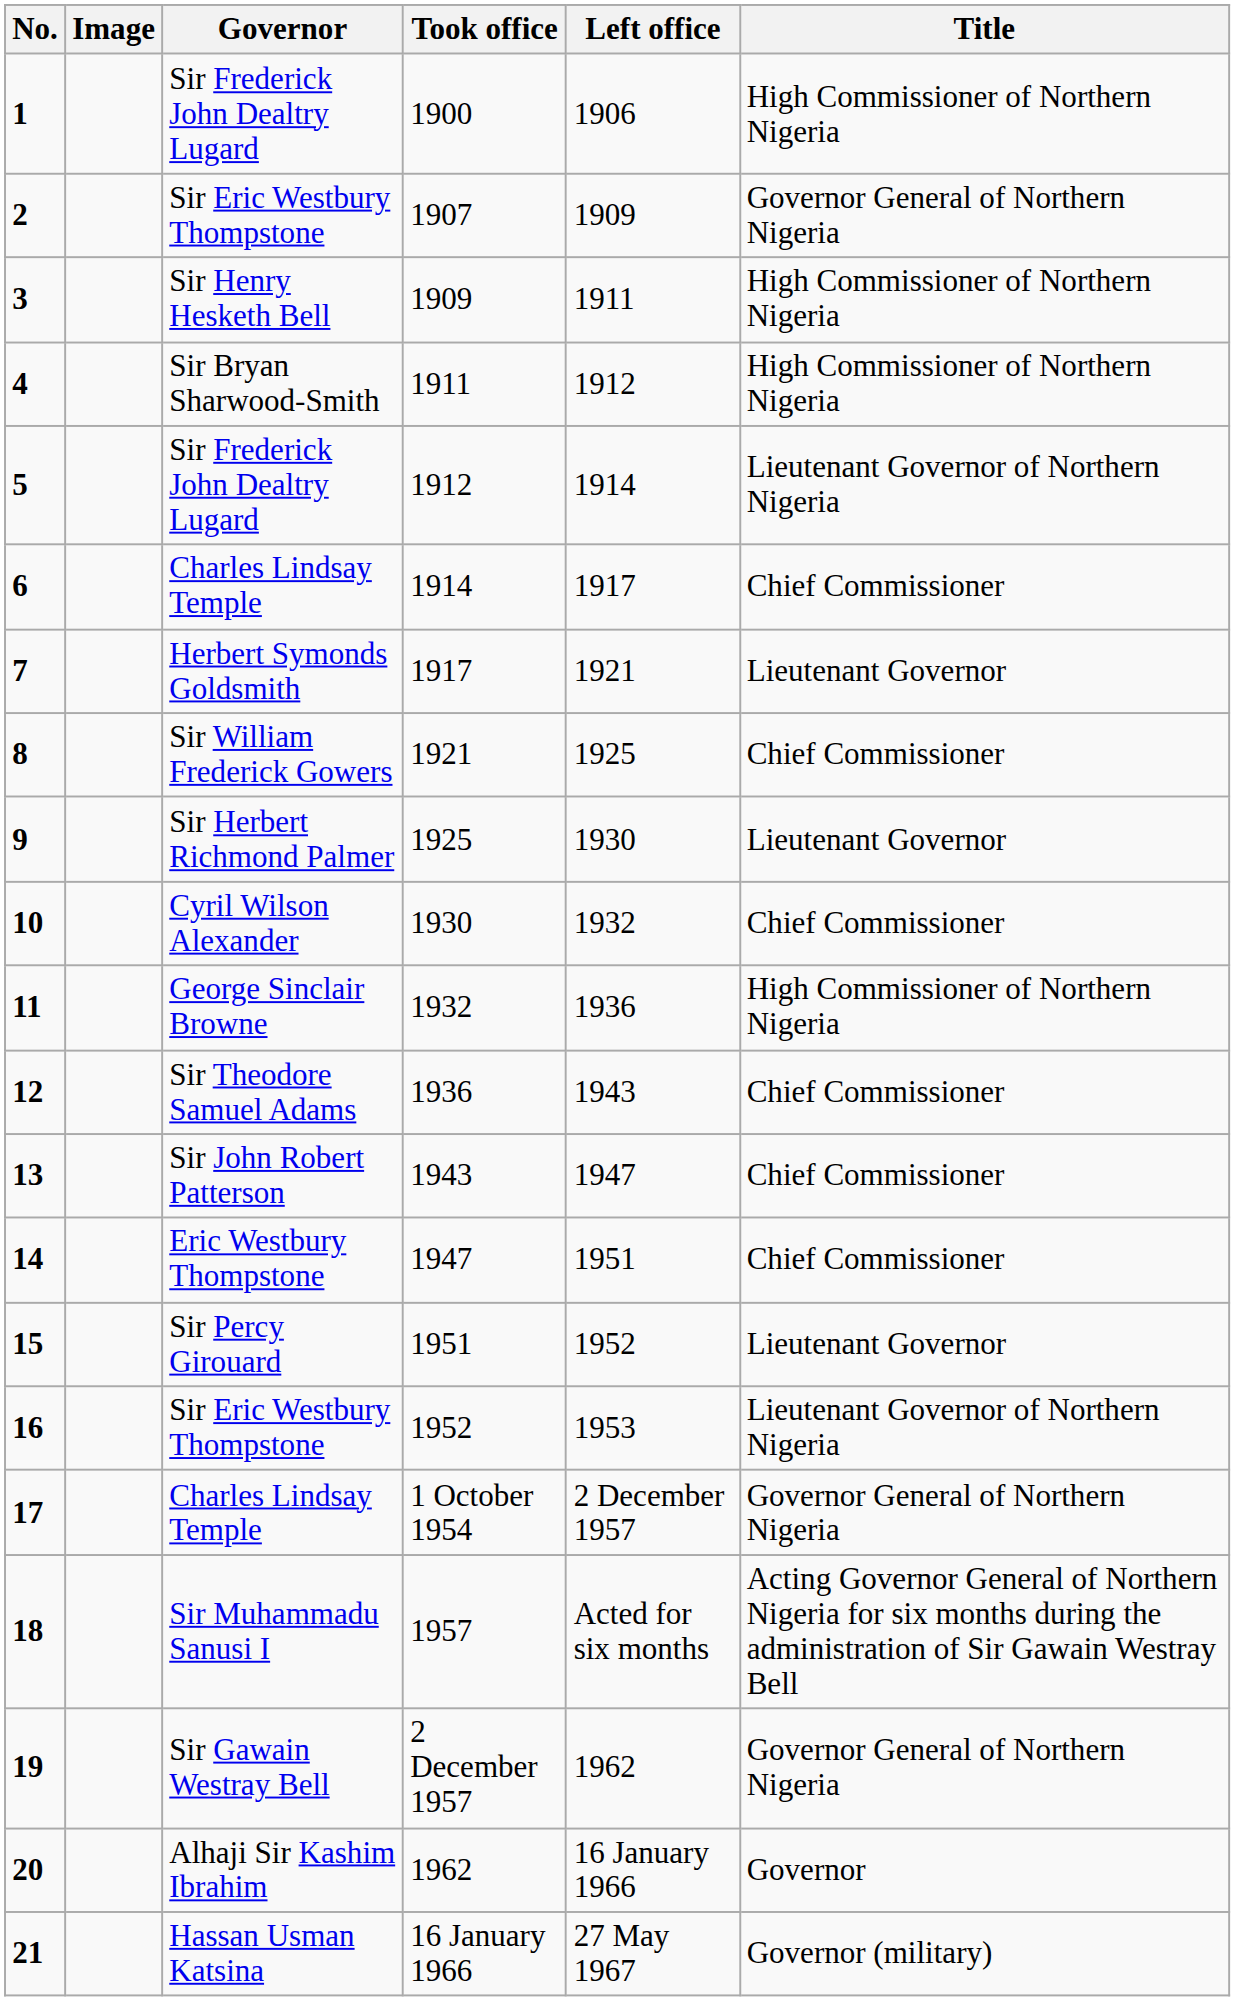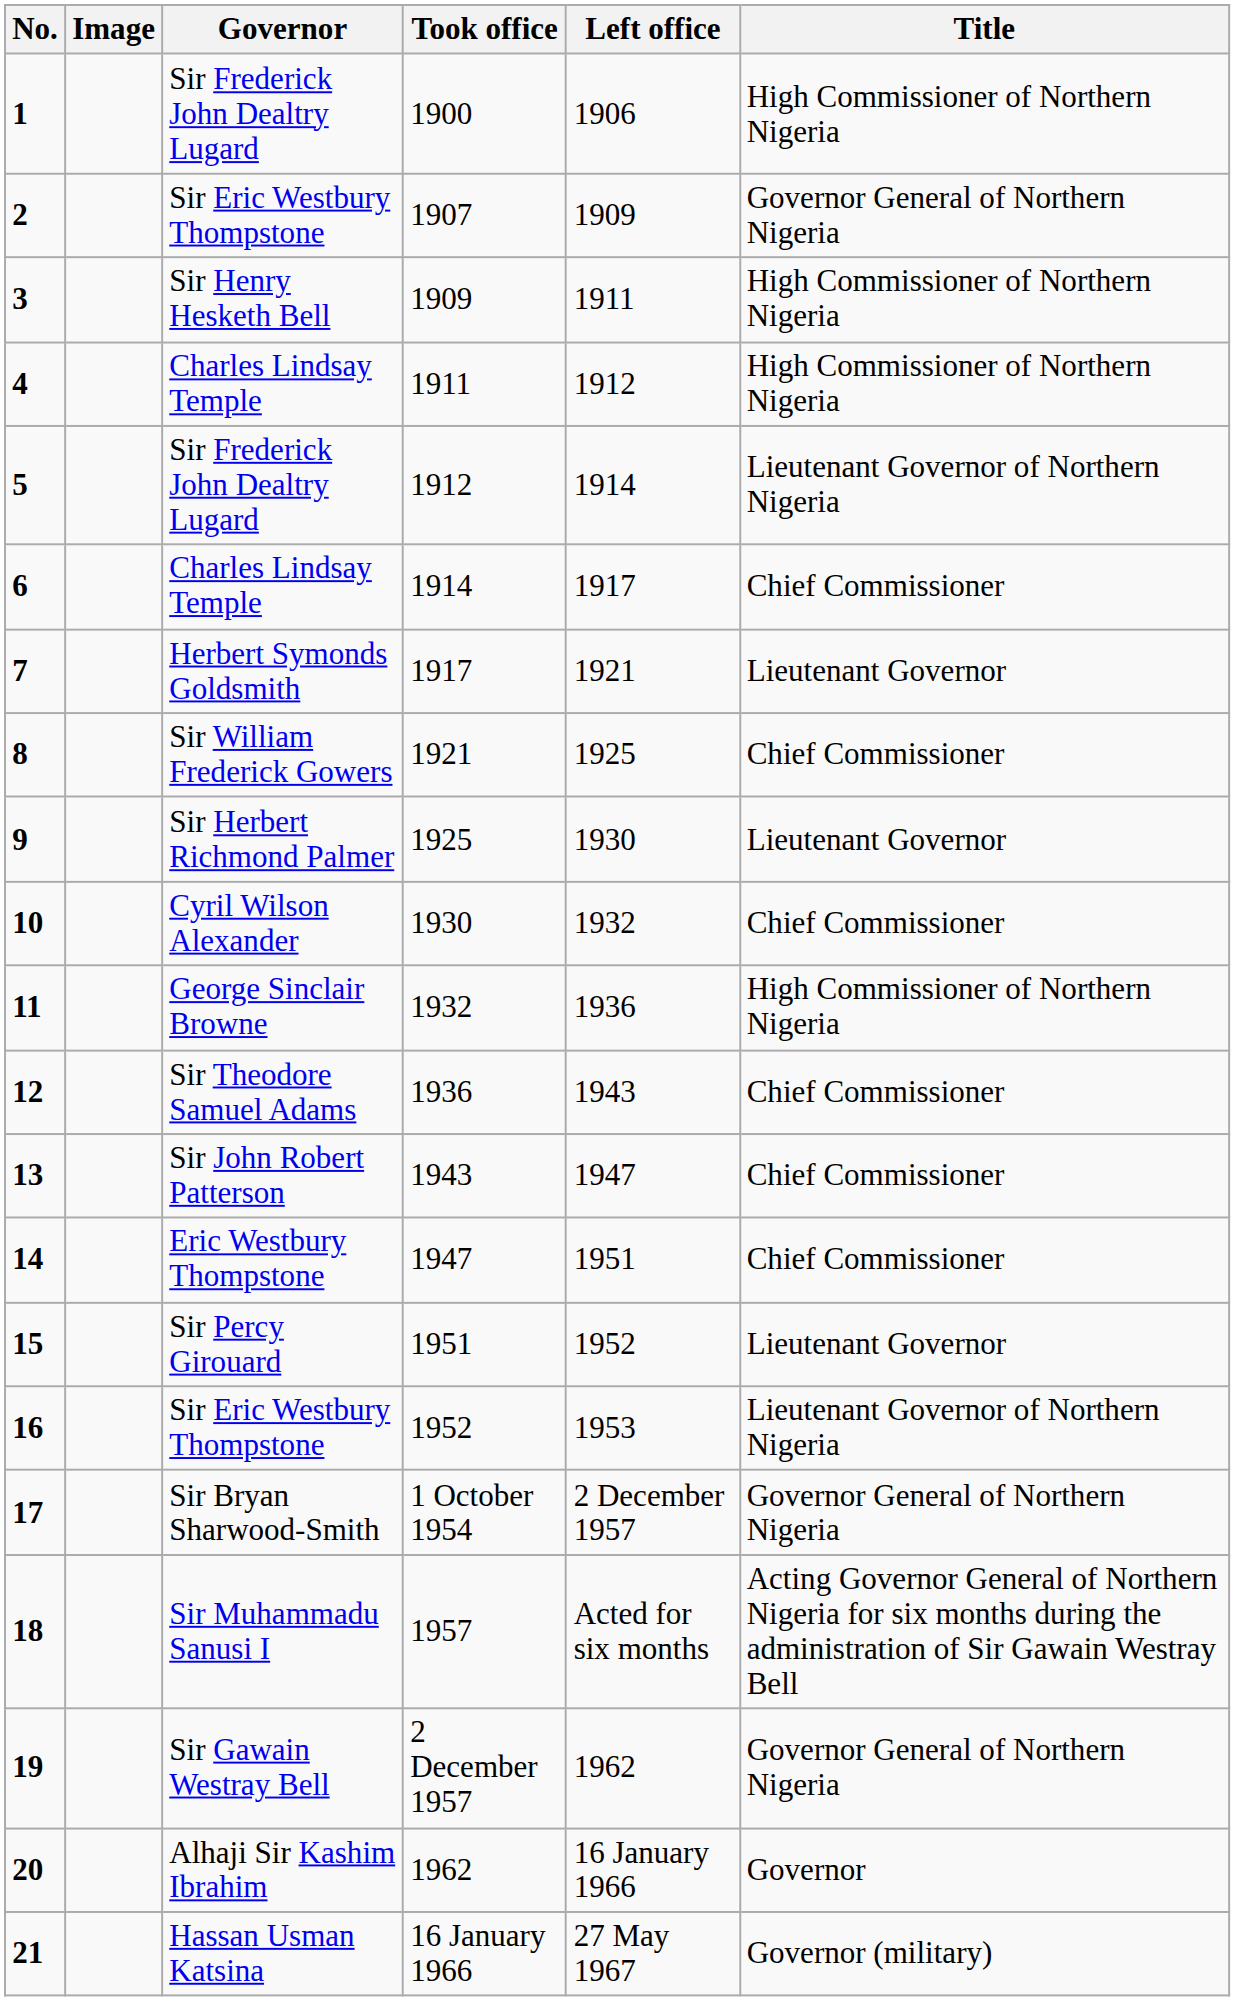4 | Governor: Sir Bryan Sharwood-Smith -> Charles Lindsay Temple
17 | Governor: Charles Lindsay Temple -> Sir Bryan Sharwood-Smith
